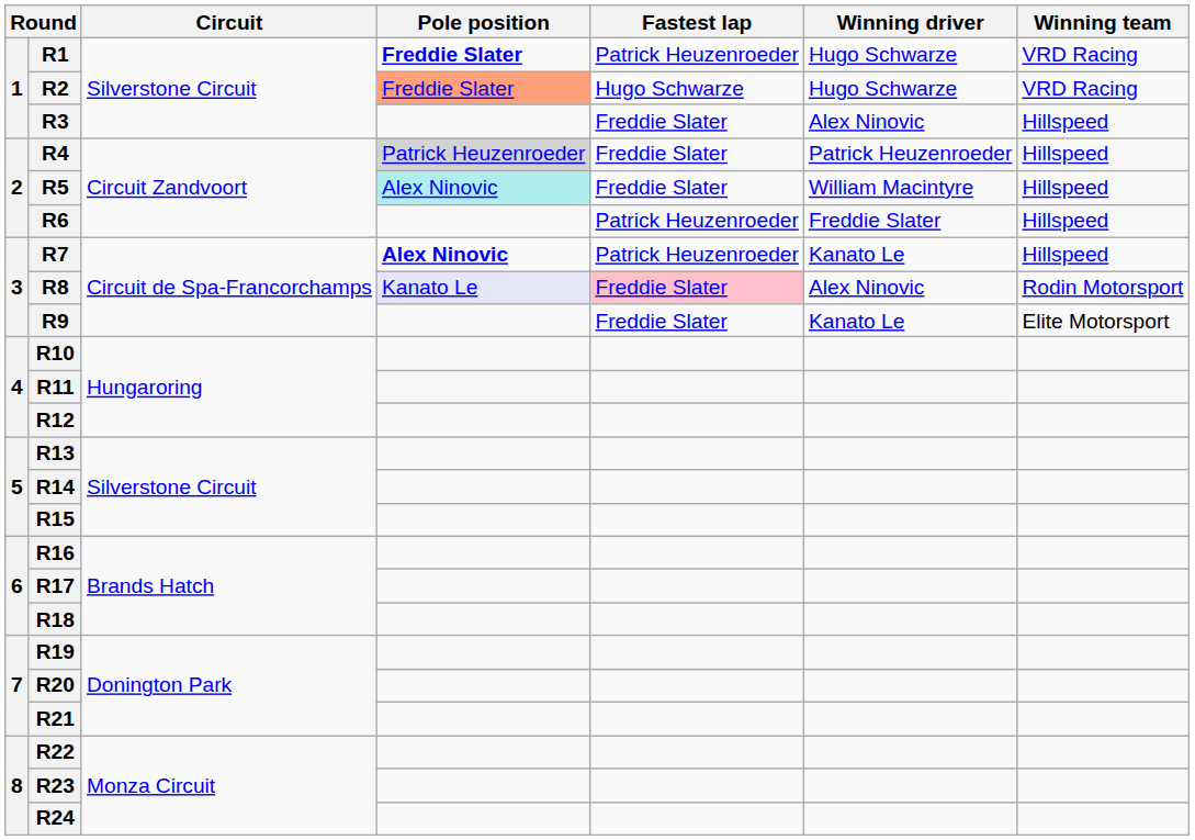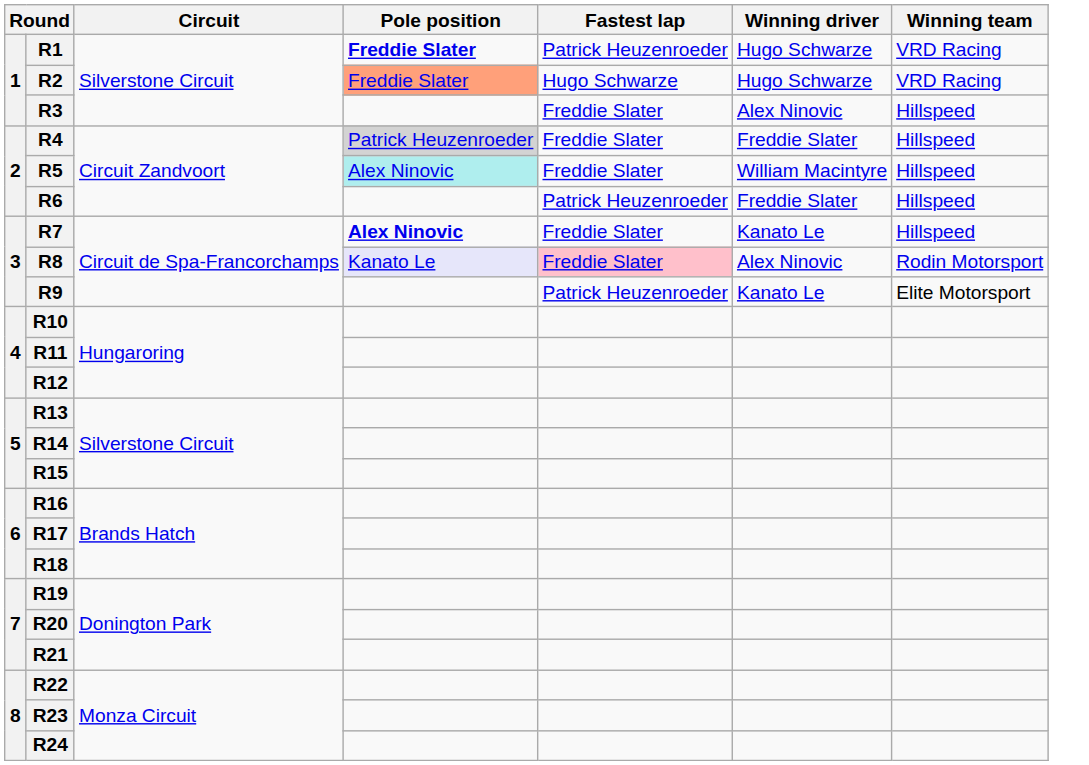R4 | Winning driver: Patrick Heuzenroeder -> Freddie Slater
R7 | Fastest lap: Patrick Heuzenroeder -> Freddie Slater
R9 | Fastest lap: Freddie Slater -> Patrick Heuzenroeder
